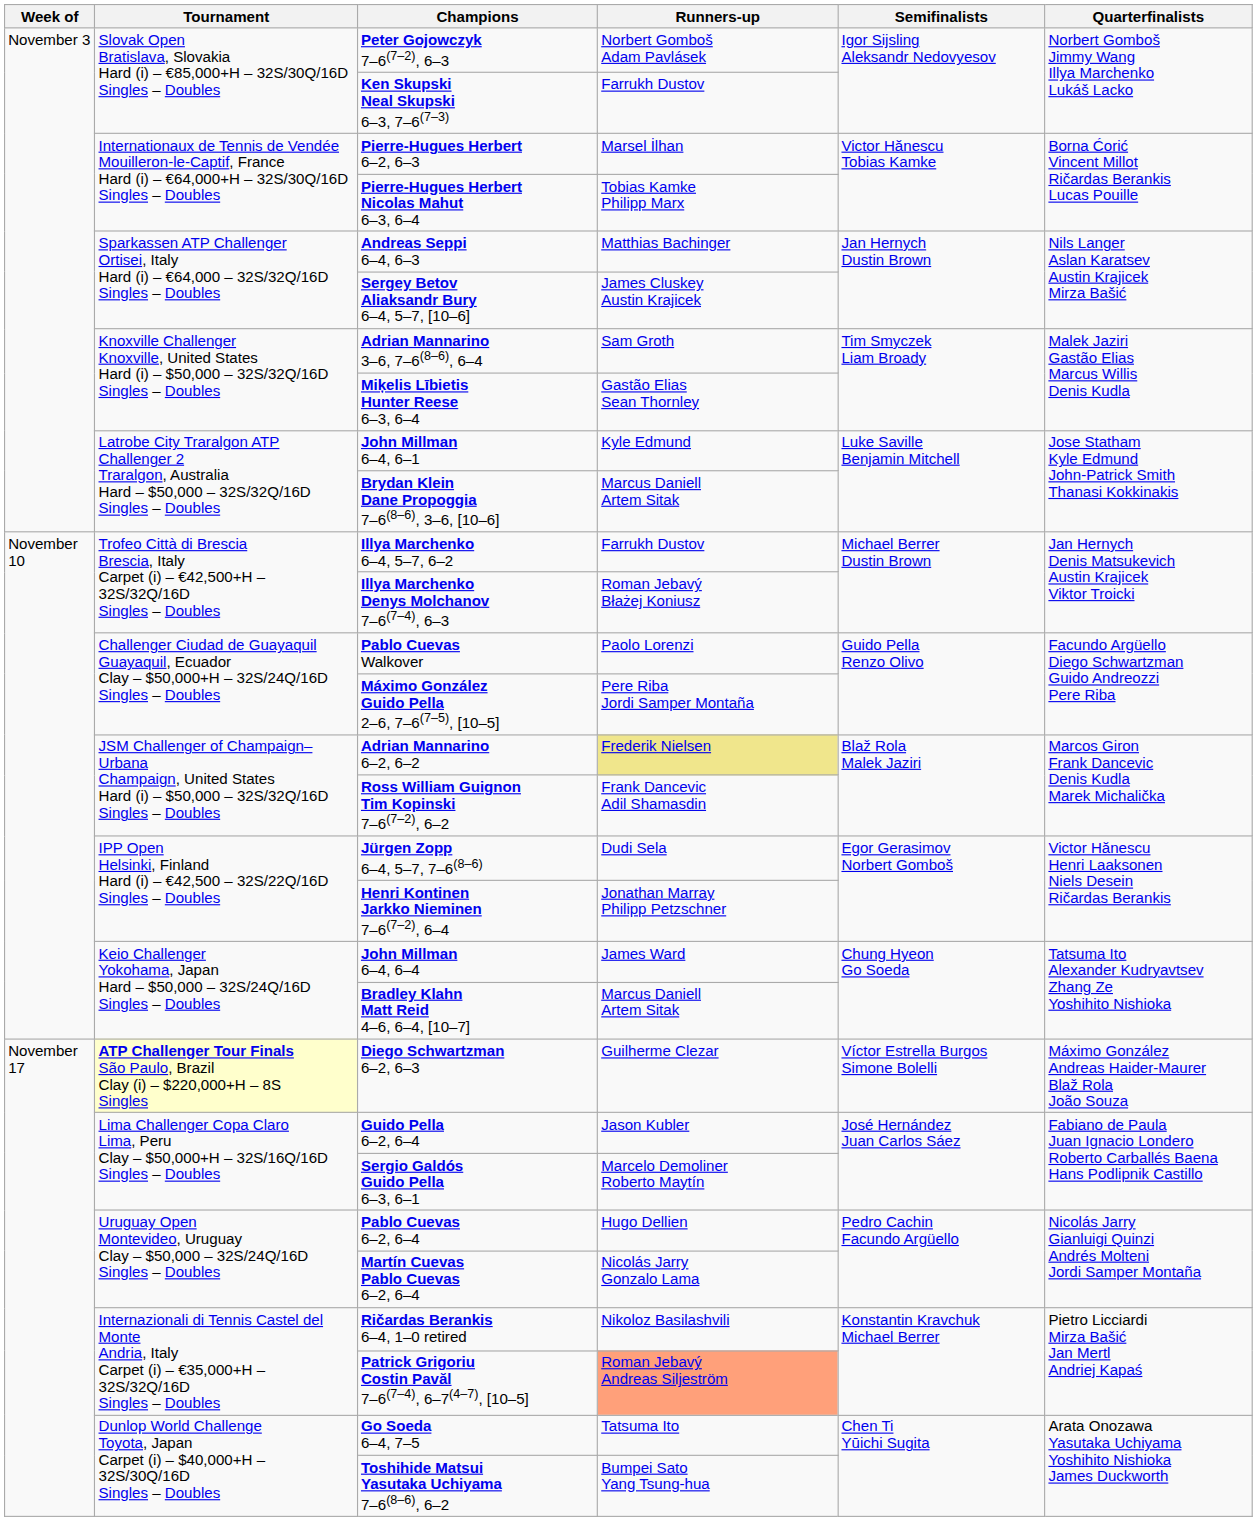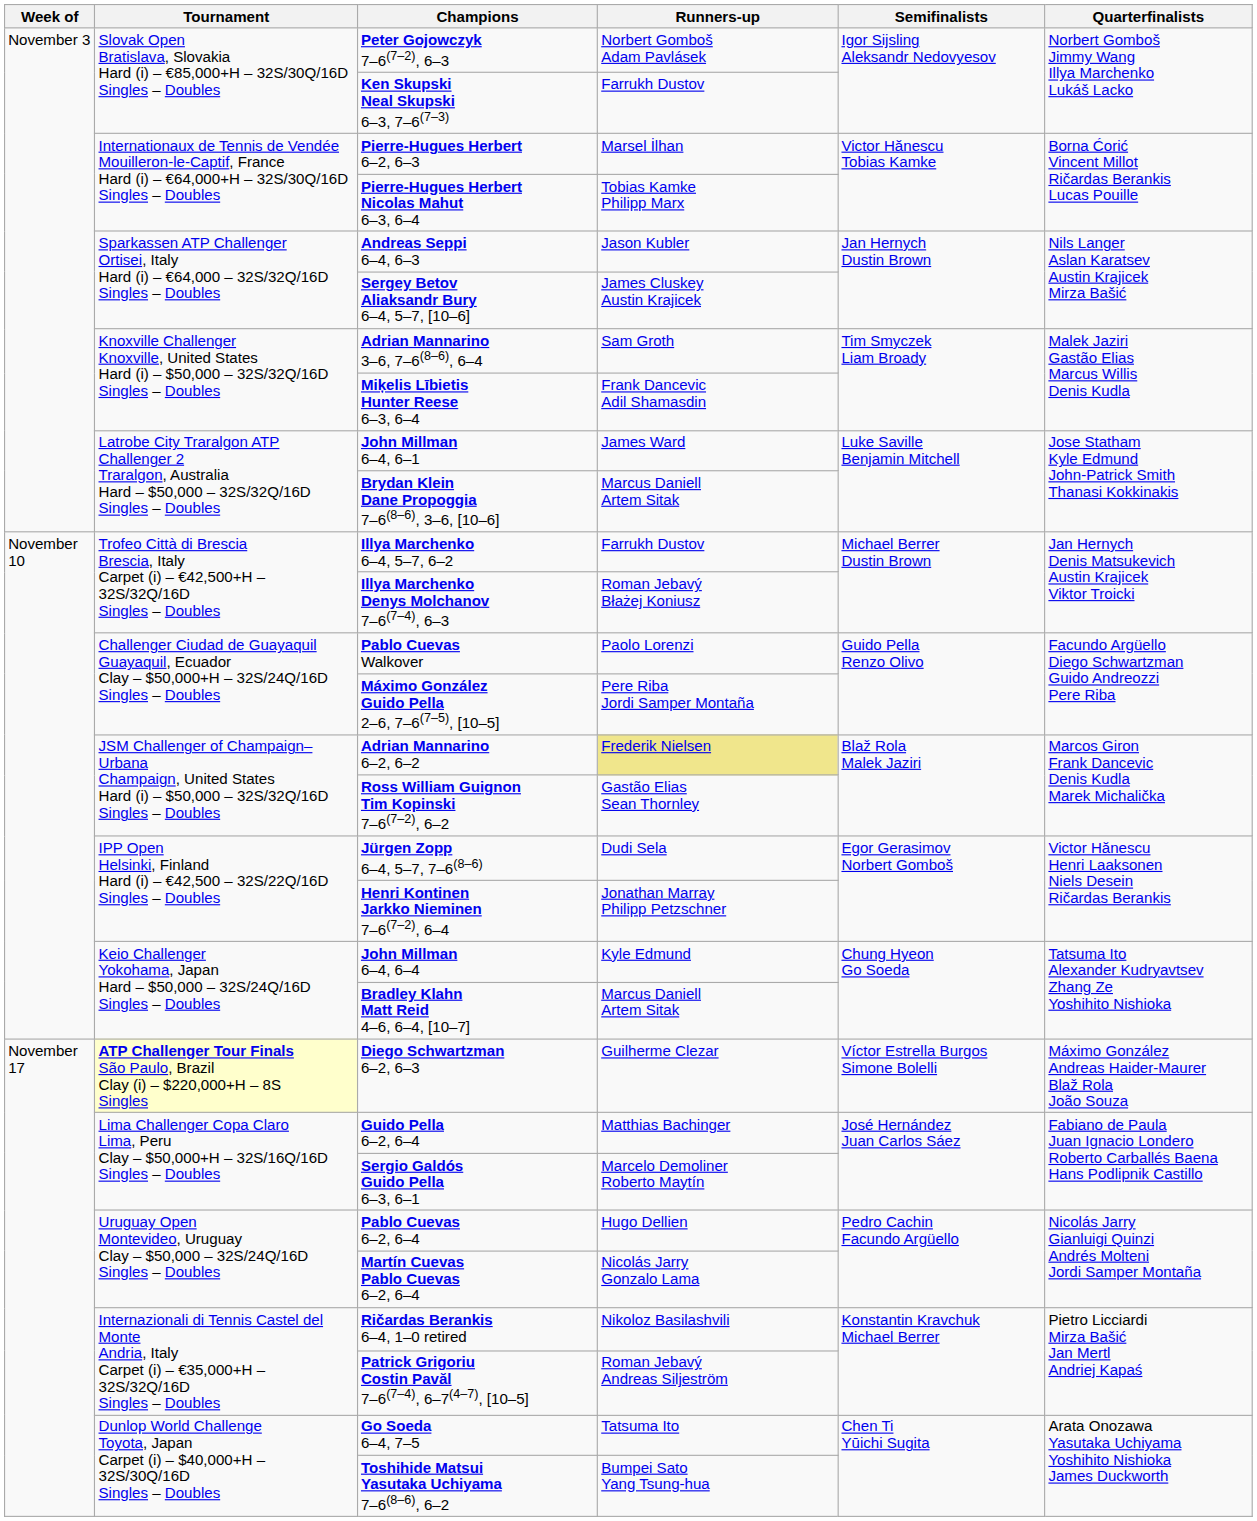Andreas Seppi 6–4, 6–3 | Runners-up: Matthias Bachinger -> Jason Kubler
Miķelis Lībietis Hunter Reese 6–3, 6–4 | Runners-up: Gastão Elias Sean Thornley -> Frank Dancevic Adil Shamasdin
John Millman 6–4, 6–1 | Runners-up: Kyle Edmund -> James Ward
Ross William Guignon Tim Kopinski 7–6(7–2), 6–2 | Runners-up: Frank Dancevic Adil Shamasdin -> Gastão Elias Sean Thornley
John Millman 6–4, 6–4 | Runners-up: James Ward -> Kyle Edmund
Guido Pella 6–2, 6–4 | Runners-up: Jason Kubler -> Matthias Bachinger
Patrick Grigoriu Costin Pavăl 7–6(7–4), 6–7(4–7), [10–5] | Runners-up: lightsalmon background -> no background
